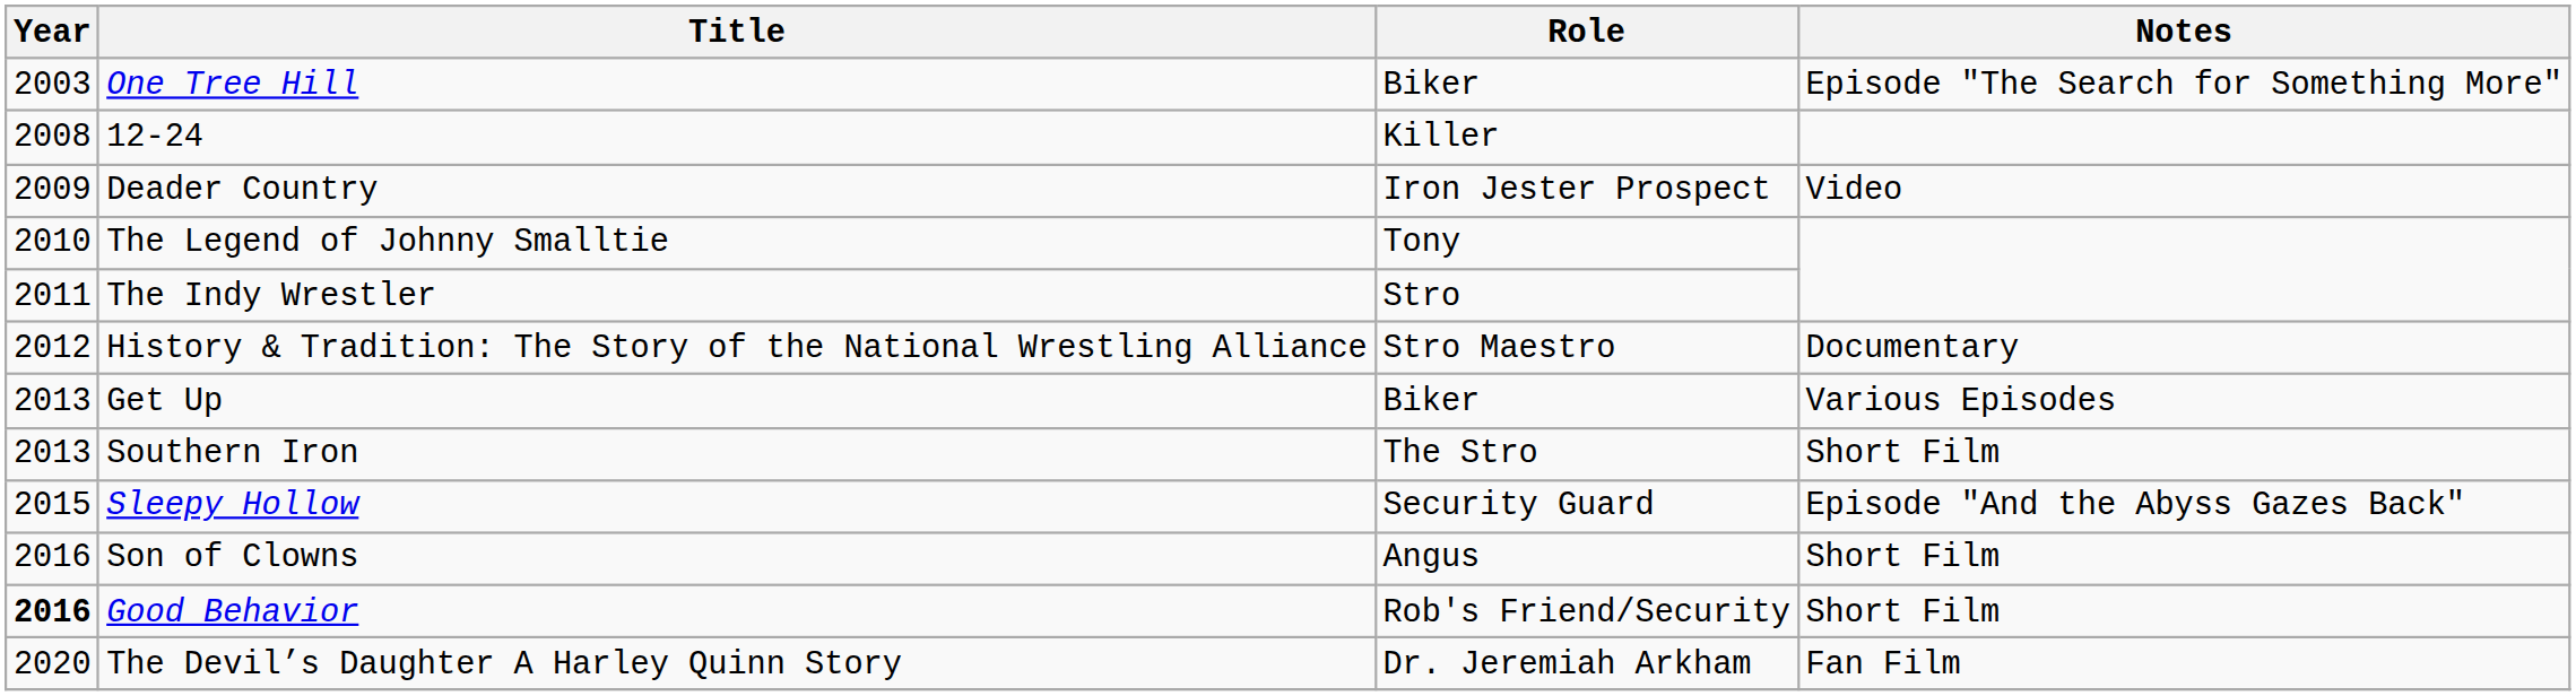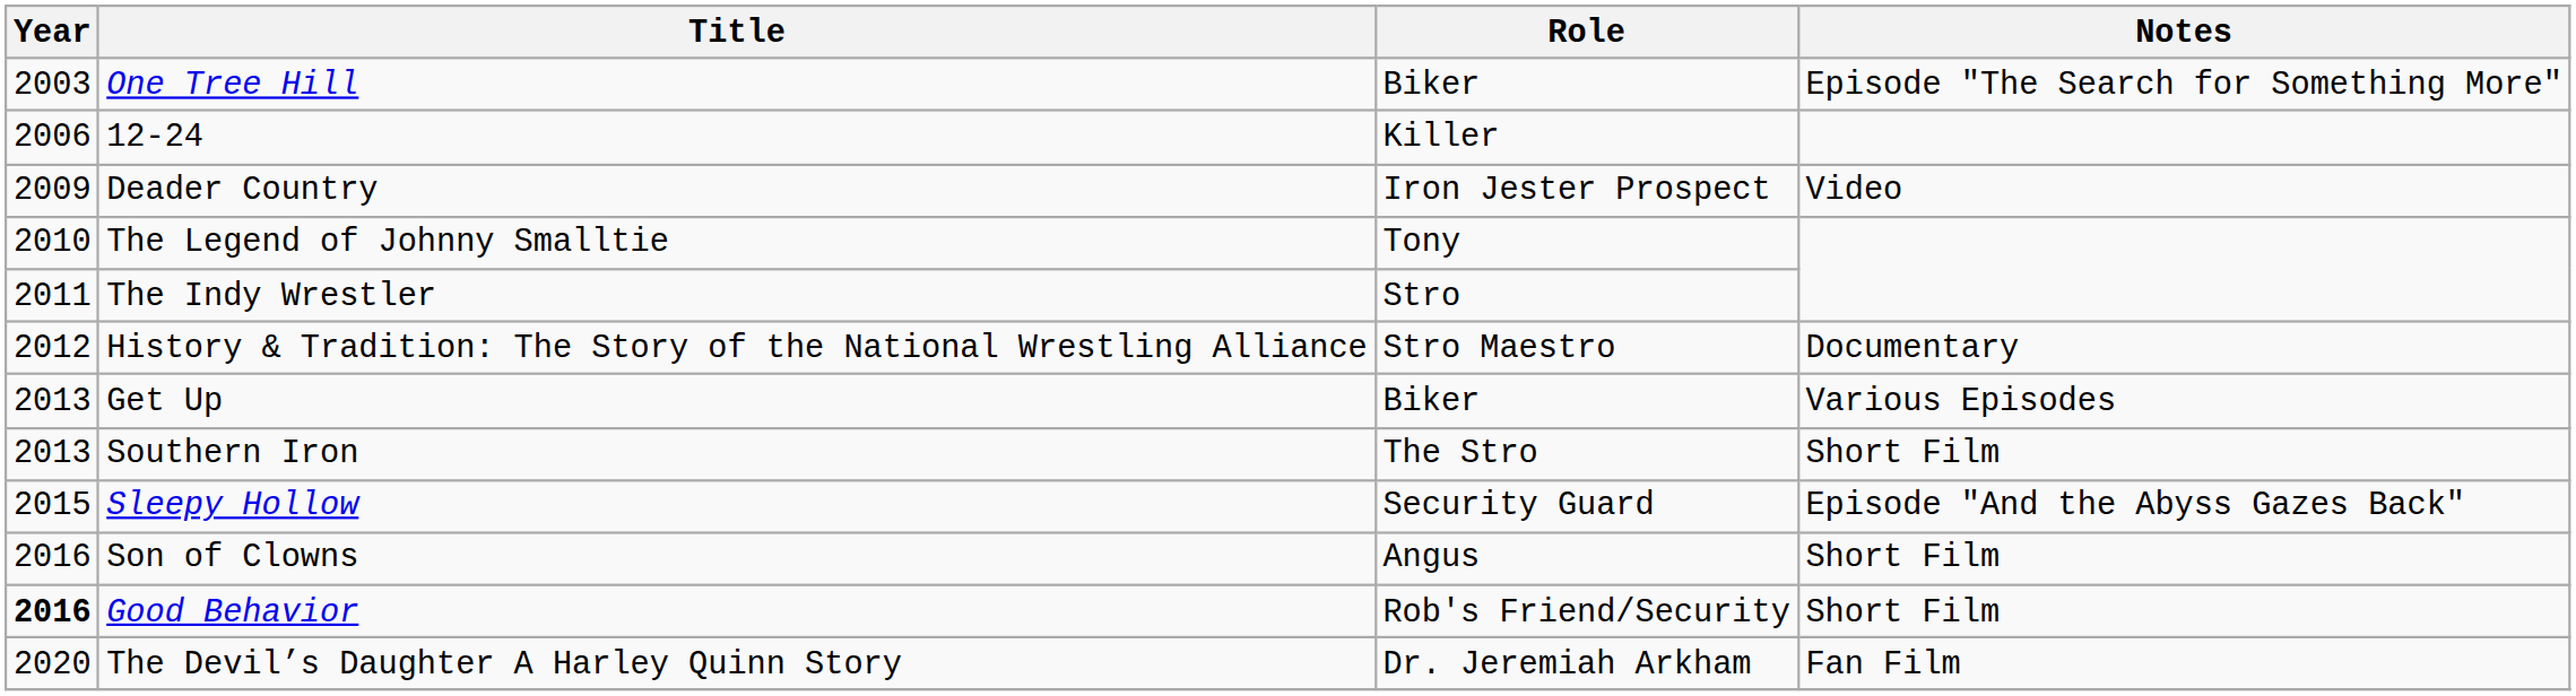12-24 | Year: 2008 -> 2006
